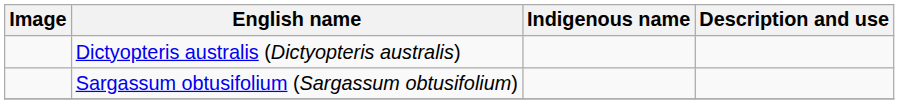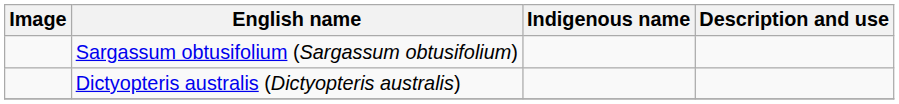rows swapped: Dictyopteris australis (Dictyopteris australis) <-> Sargassum obtusifolium (Sargassum obtusifolium)
